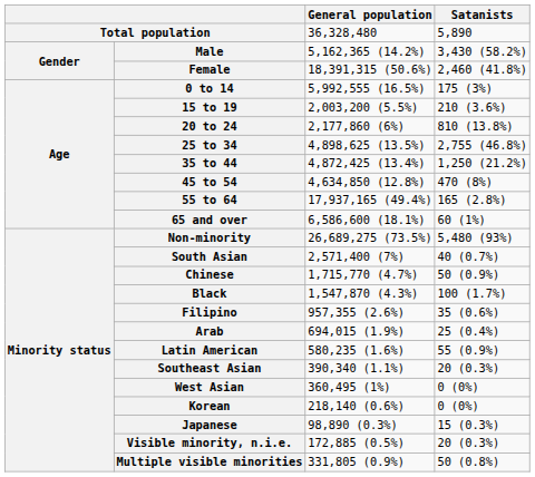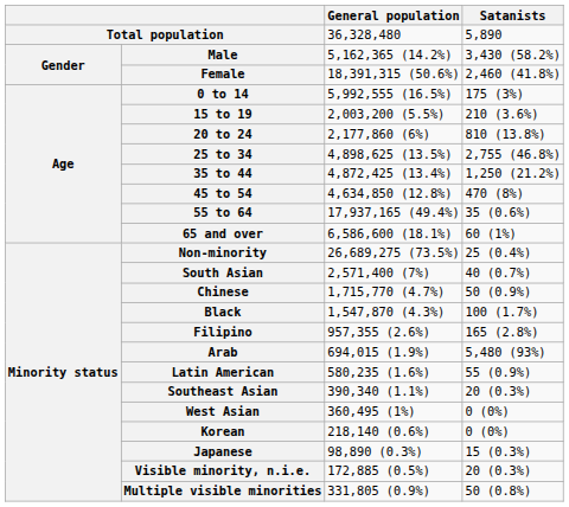55 to 64 | Satanists: 165 (2.8%) -> 35 (0.6%)
Non-minority | Satanists: 5,480 (93%) -> 25 (0.4%)
Filipino | Satanists: 35 (0.6%) -> 165 (2.8%)
Arab | Satanists: 25 (0.4%) -> 5,480 (93%)
